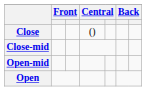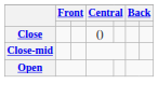- row: Open-mid
